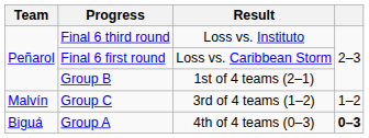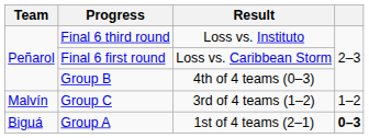Group B | Result: 1st of 4 teams (2–1) -> 4th of 4 teams (0–3)
Group A | Result: 4th of 4 teams (0–3) -> 1st of 4 teams (2–1)
